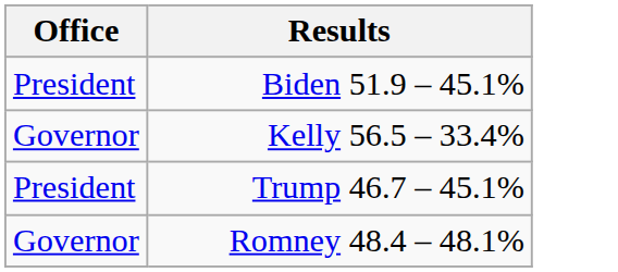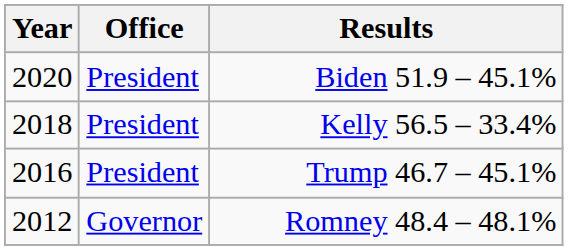+ column: Year | 2020 | 2018 | 2016 | 2012
Kelly 56.5 – 33.4% | Office: Governor -> President
